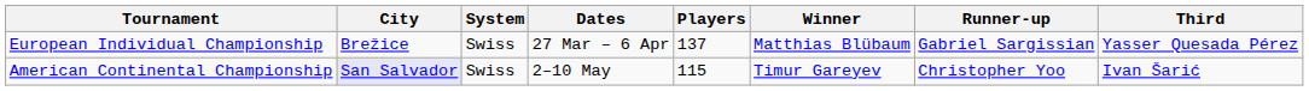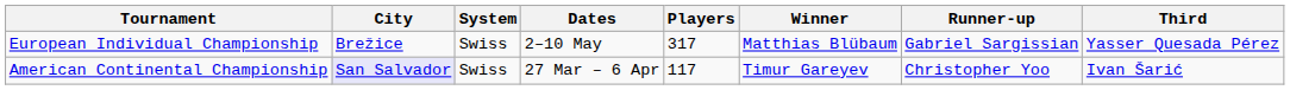European Individual Championship | Dates: 27 Mar – 6 Apr -> 2–10 May
European Individual Championship | Players: 137 -> 317
American Continental Championship | Dates: 2–10 May -> 27 Mar – 6 Apr
American Continental Championship | Players: 115 -> 117
